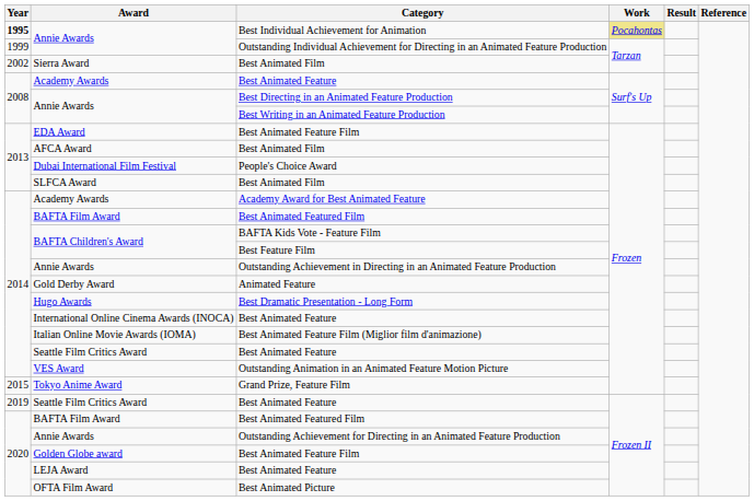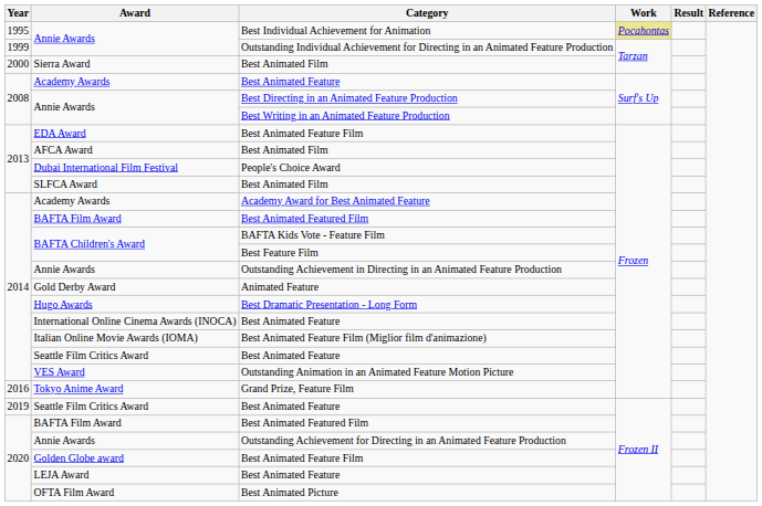Best Individual Achievement for Animation | Year: bold -> normal
Sierra Award / Best Animated Film | Year: 2002 -> 2000
Grand Prize, Feature Film | Year: 2015 -> 2016
